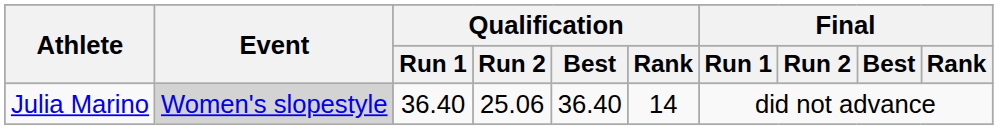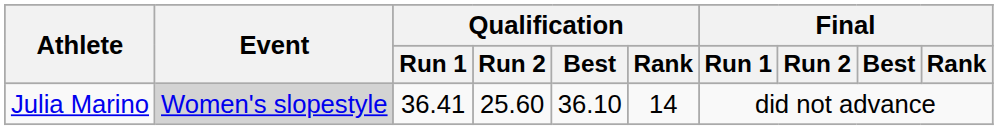Julia Marino | Qualification / Run 1: 36.40 -> 36.41
Julia Marino | Qualification / Run 2: 25.06 -> 25.60
Julia Marino | Qualification / Best: 36.40 -> 36.10
